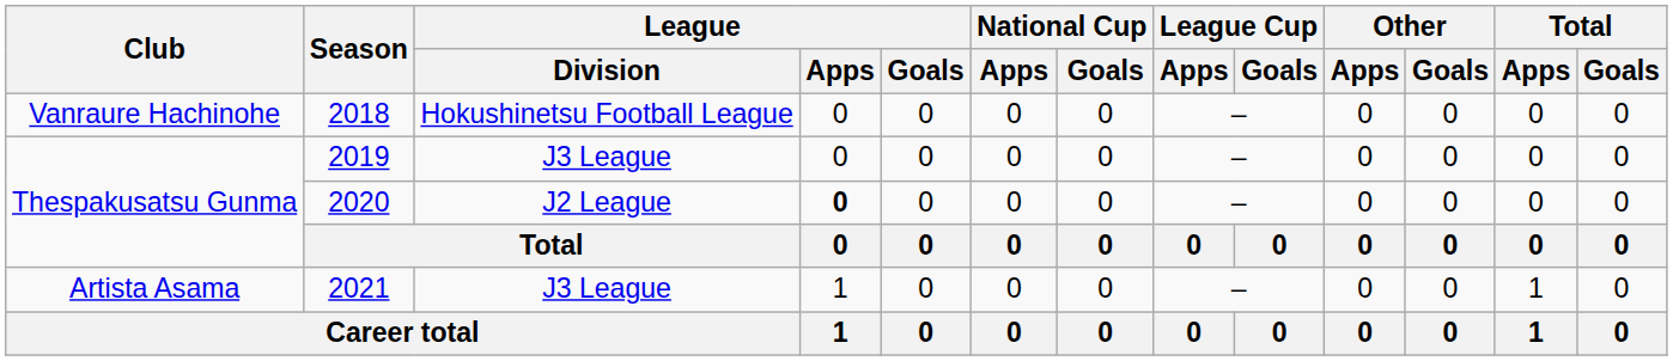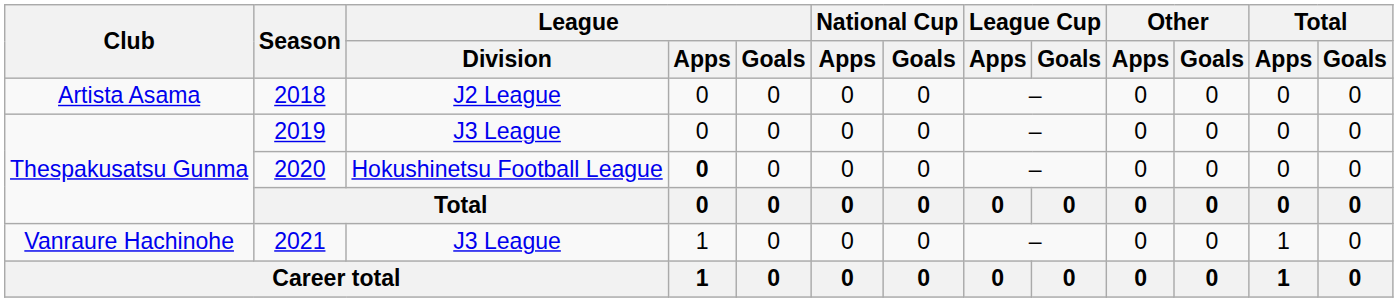2018 | Club: Vanraure Hachinohe -> Artista Asama
2018 | League / Division: Hokushinetsu Football League -> J2 League
2020 | League / Division: J2 League -> Hokushinetsu Football League
2021 | Club: Artista Asama -> Vanraure Hachinohe
